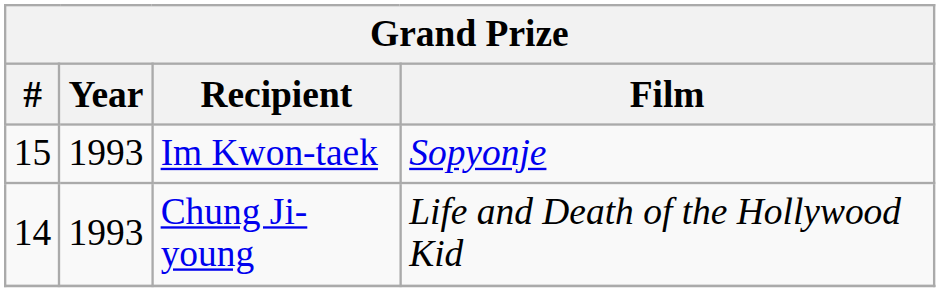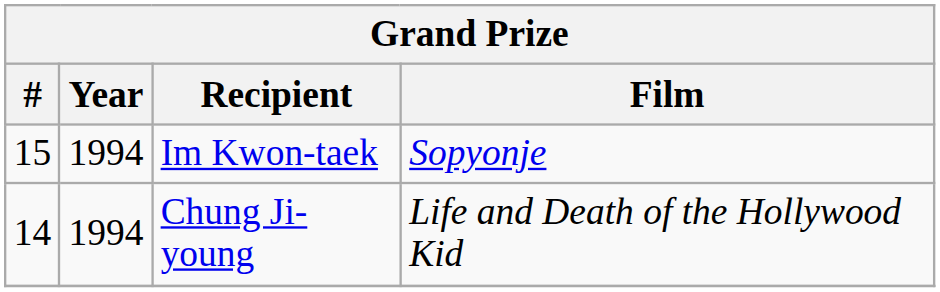Im Kwon-taek | Year: 1993 -> 1994
Chung Ji-young | Year: 1993 -> 1994
